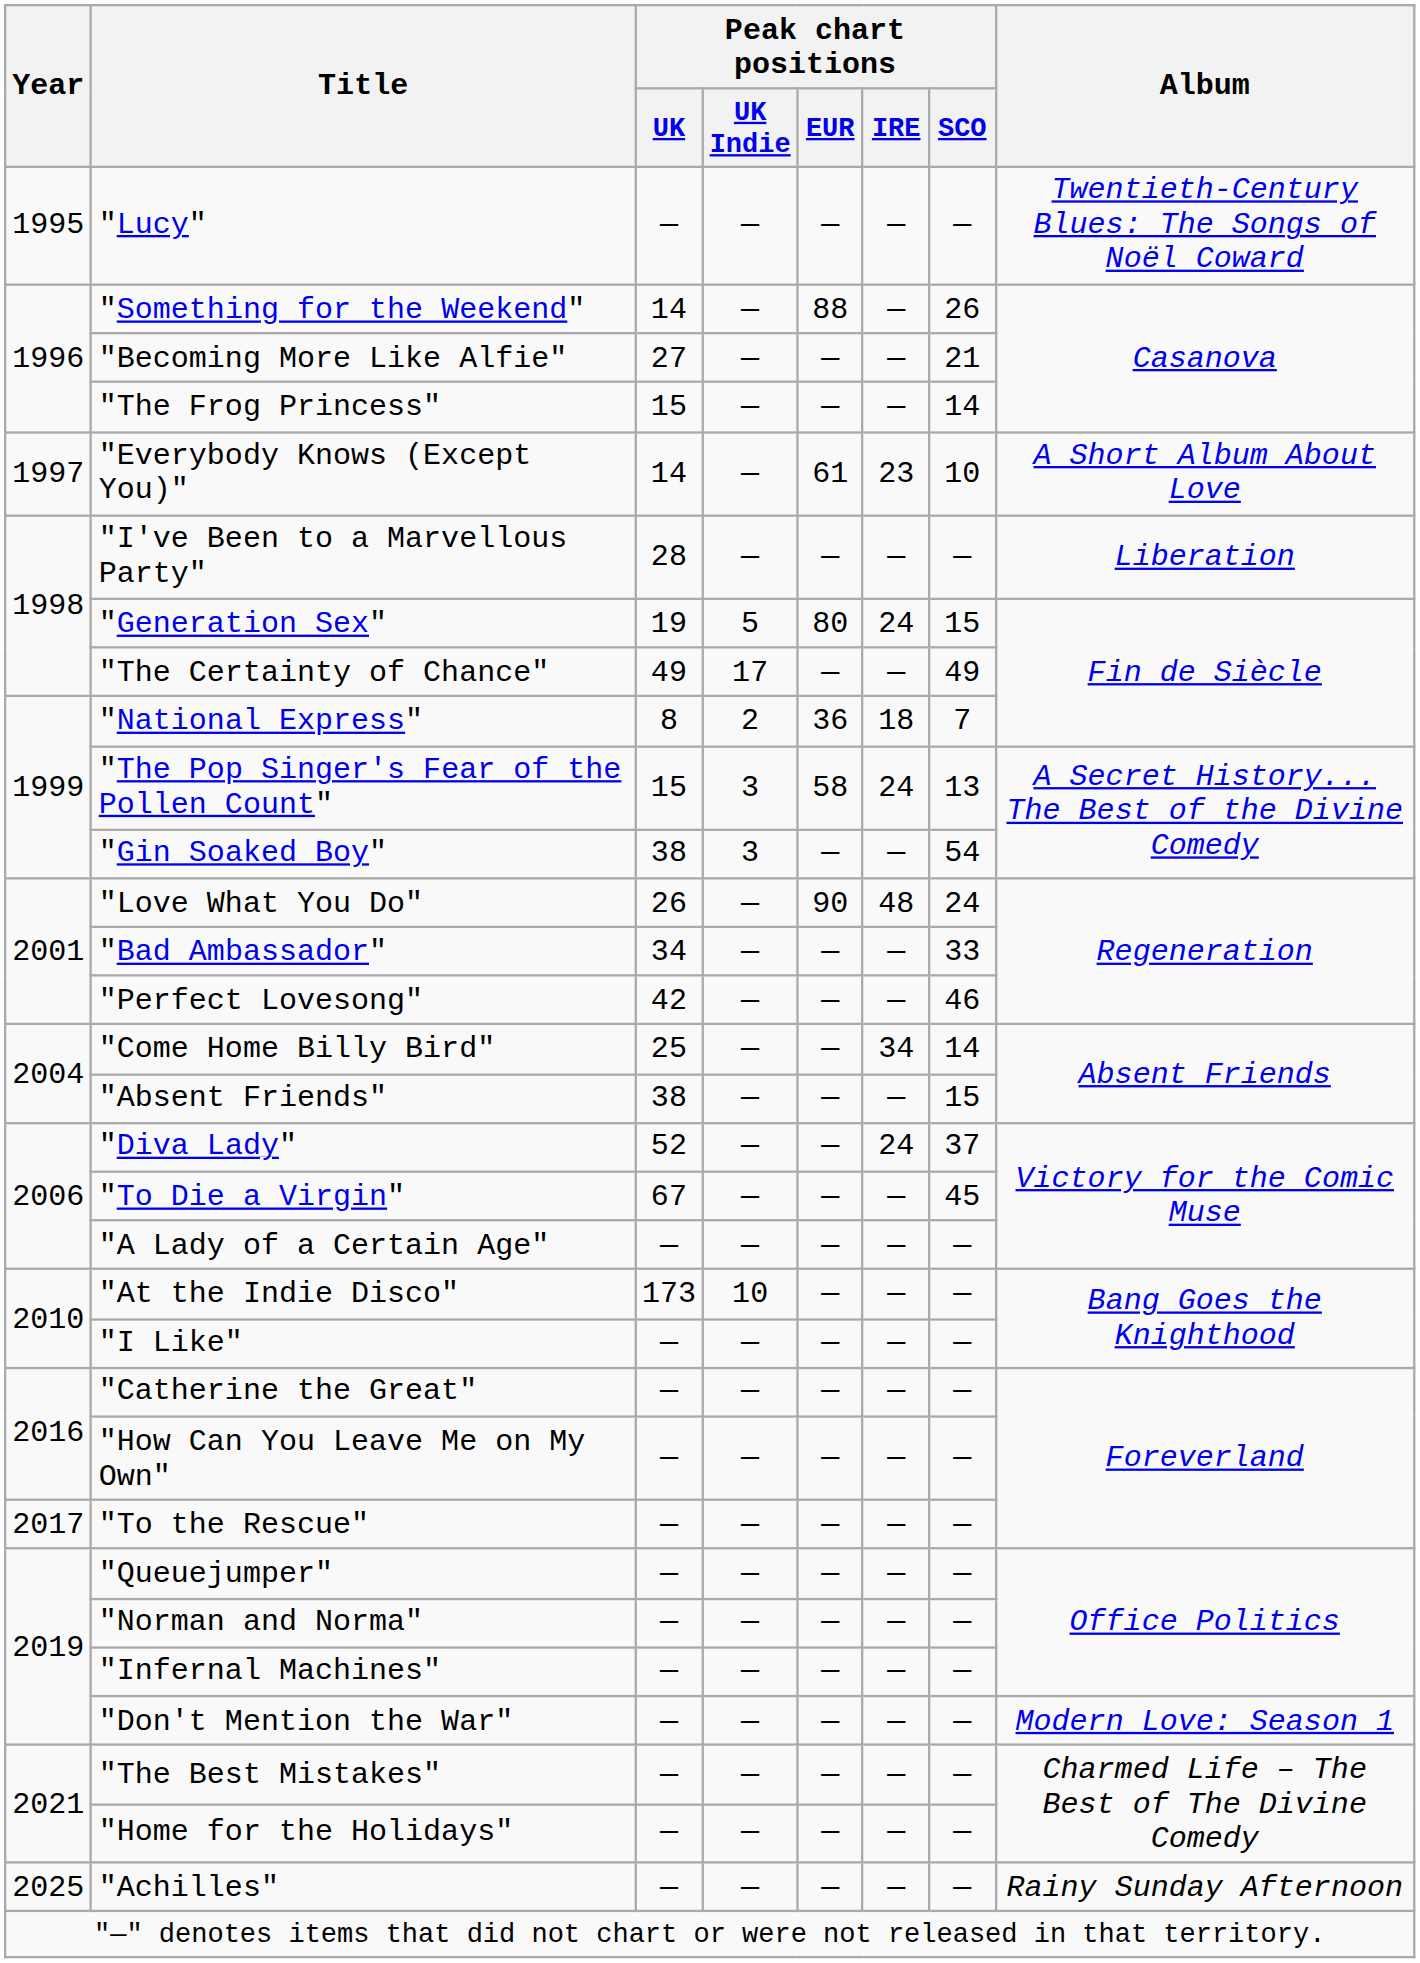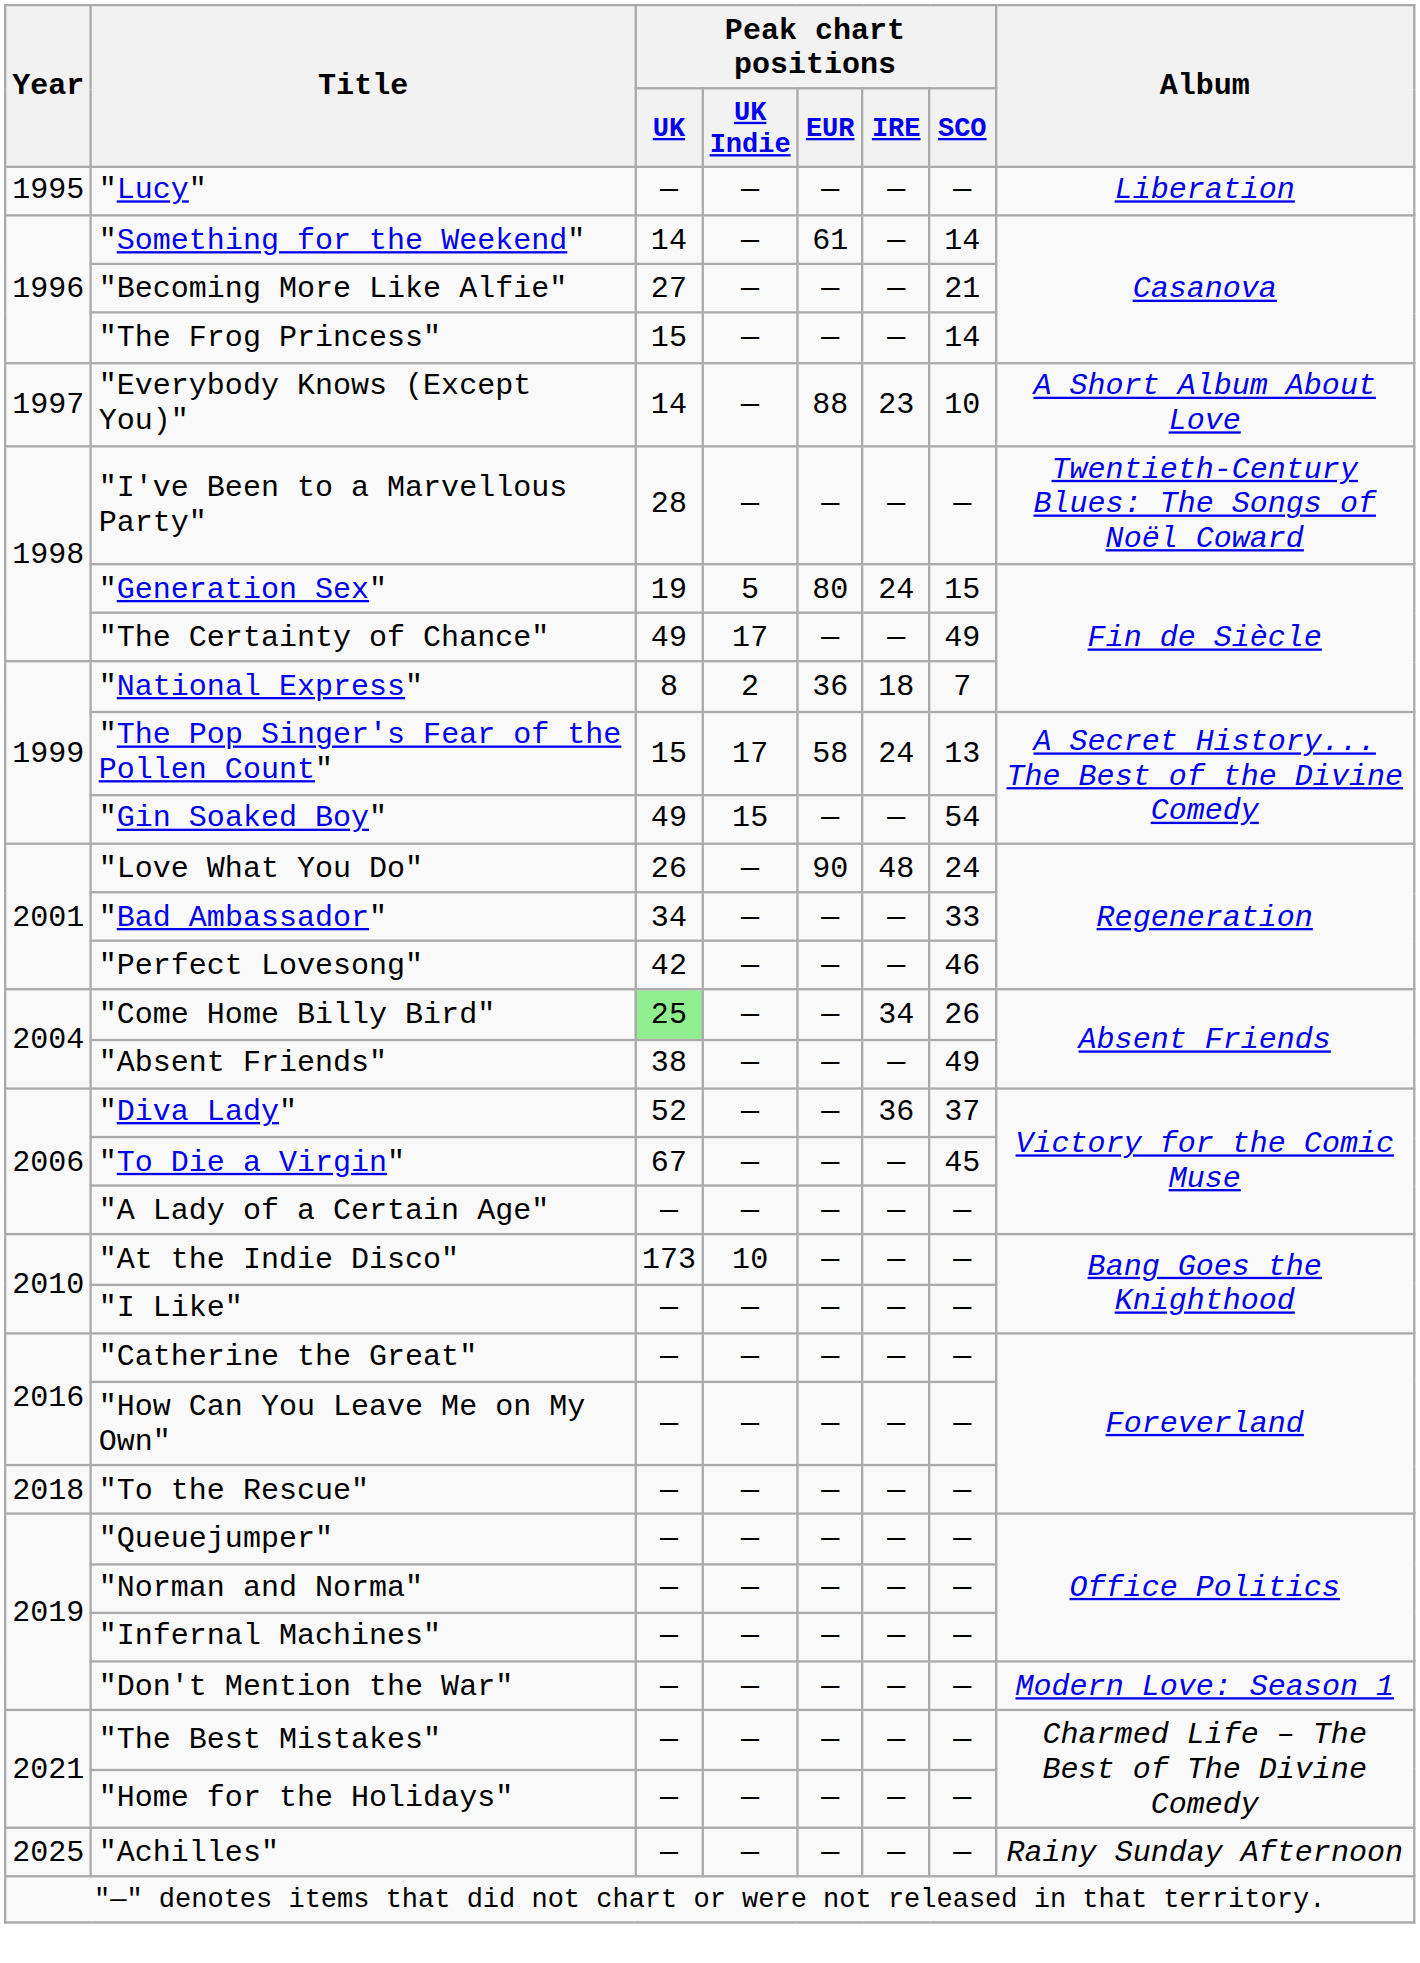"Lucy" | Album: Twentieth-Century Blues: The Songs of Noël Coward -> Liberation
"Something for the Weekend" | Peak chart positions / EUR: 88 -> 61
"Something for the Weekend" | Peak chart positions / SCO: 26 -> 14
"Everybody Knows (Except You)" | Peak chart positions / EUR: 61 -> 88
"I've Been to a Marvellous Party" | Album: Liberation -> Twentieth-Century Blues: The Songs of Noël Coward
"The Pop Singer's Fear of the Pollen Count" | Peak chart positions / UK Indie: 3 -> 17
"Gin Soaked Boy" | Peak chart positions / UK: 38 -> 49
"Gin Soaked Boy" | Peak chart positions / UK Indie: 3 -> 15
"Come Home Billy Bird" | Peak chart positions / UK: no background -> lightgreen background
"Come Home Billy Bird" | Peak chart positions / SCO: 14 -> 26
"Absent Friends" | Peak chart positions / SCO: 15 -> 49
"Diva Lady" | Peak chart positions / IRE: 24 -> 36
"To the Rescue" | Year: 2017 -> 2018
